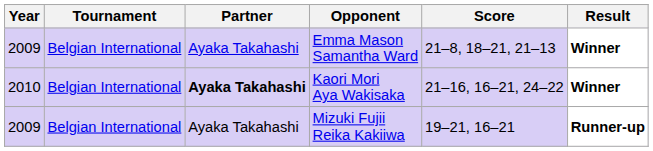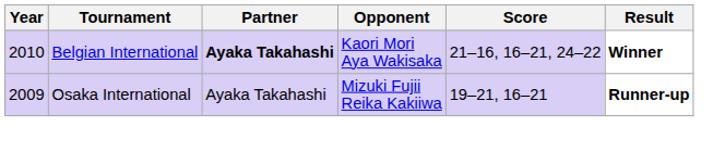- row: 2009 | Belgian International | Ayaka Takahashi | Emma Mason Samantha Ward | 21–8, 18–21, 21–13 | Winner
Mizuki Fujii Reika Kakiiwa | Tournament: Belgian International -> Osaka International
